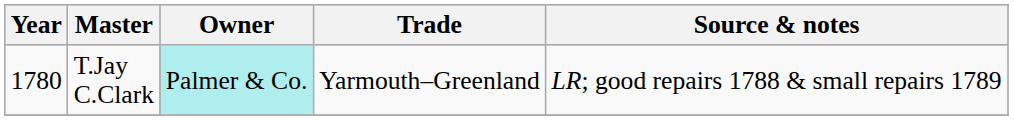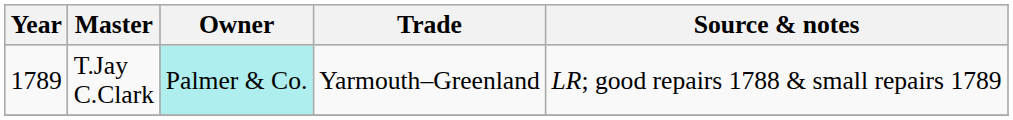T.Jay C.Clark | Year: 1780 -> 1789
